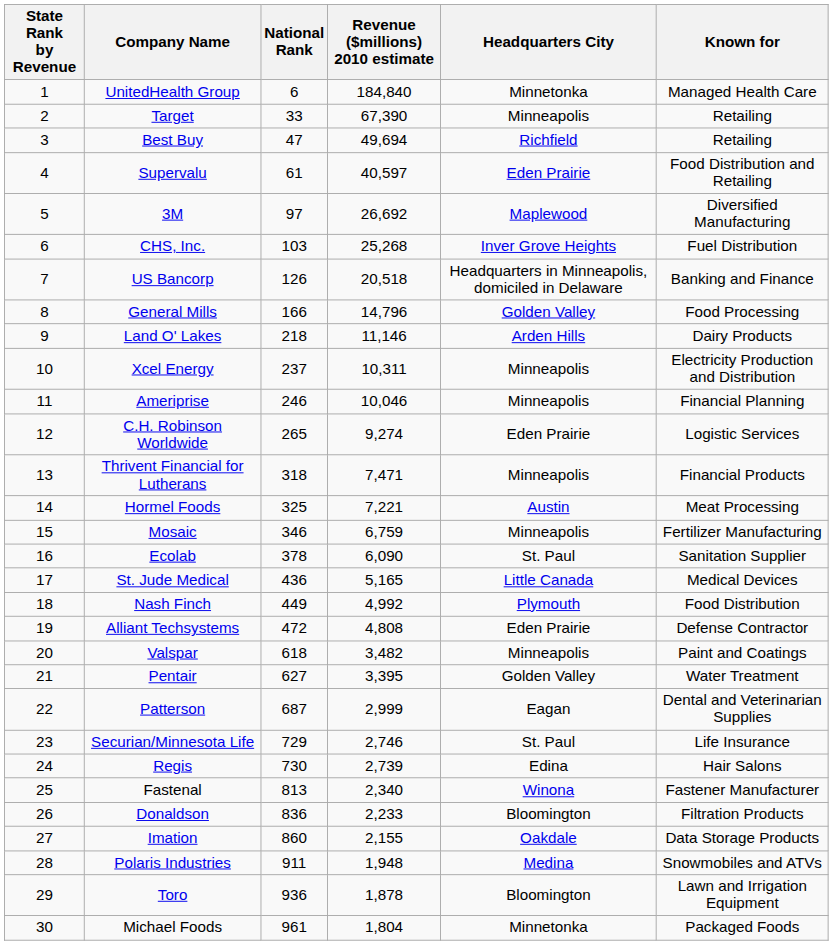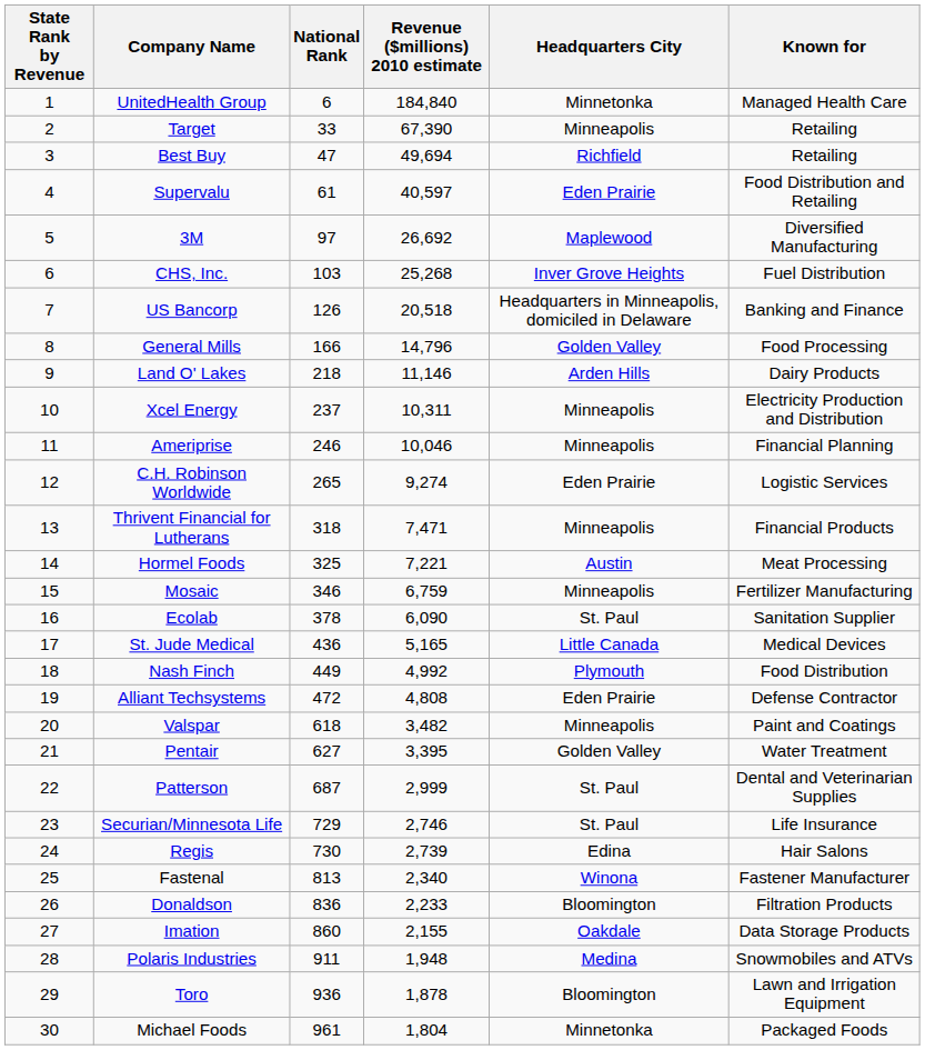Patterson | Headquarters City: Eagan -> St. Paul
